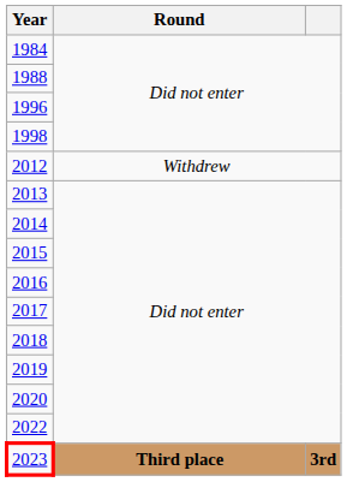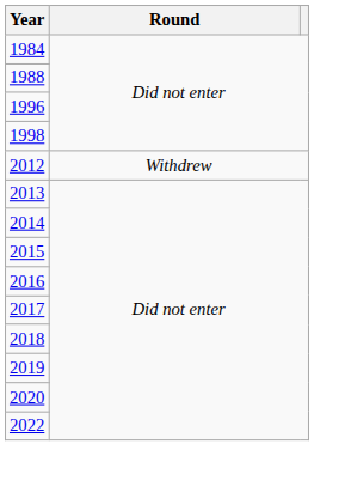- row: 2023 | Third place | 3rd
